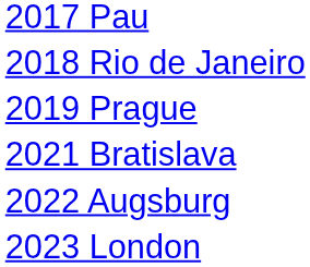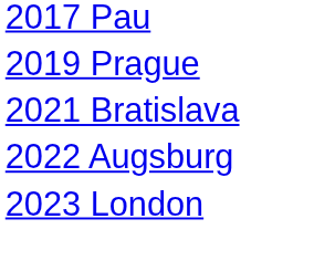- row: 2018 Rio de Janeiro
